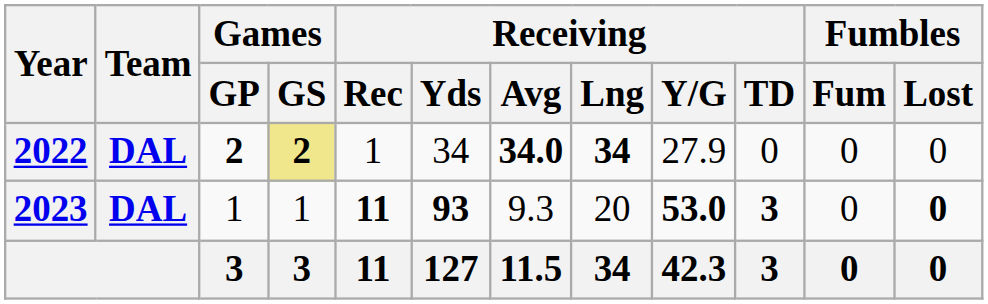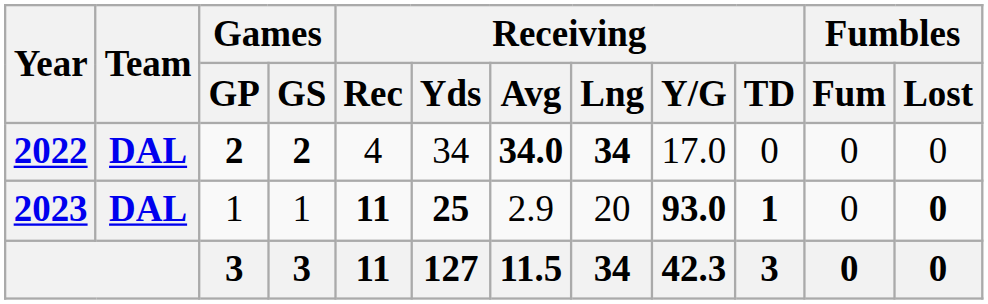2022 | Games / GS: khaki background -> no background
2022 | Receiving / Rec: 1 -> 4
2022 | Receiving / Y/G: 27.9 -> 17.0
2023 | Receiving / Yds: 93 -> 25
2023 | Receiving / Avg: 9.3 -> 2.9
2023 | Receiving / Y/G: 53.0 -> 93.0
2023 | Receiving / TD: 3 -> 1
